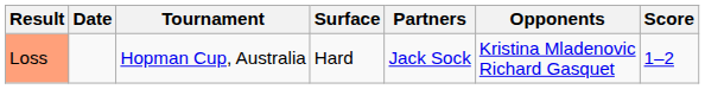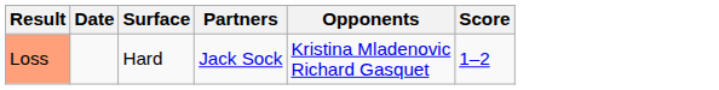- column: Tournament | Hopman Cup, Australia
